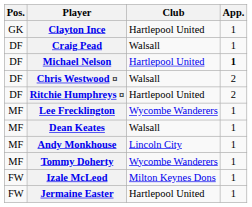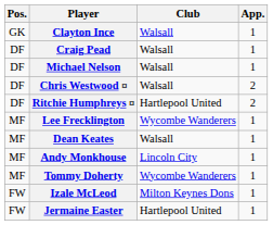Clayton Ince | Club: Hartlepool United -> Walsall
Michael Nelson | Club: Hartlepool United -> Walsall
Michael Nelson | App.: bold -> normal
